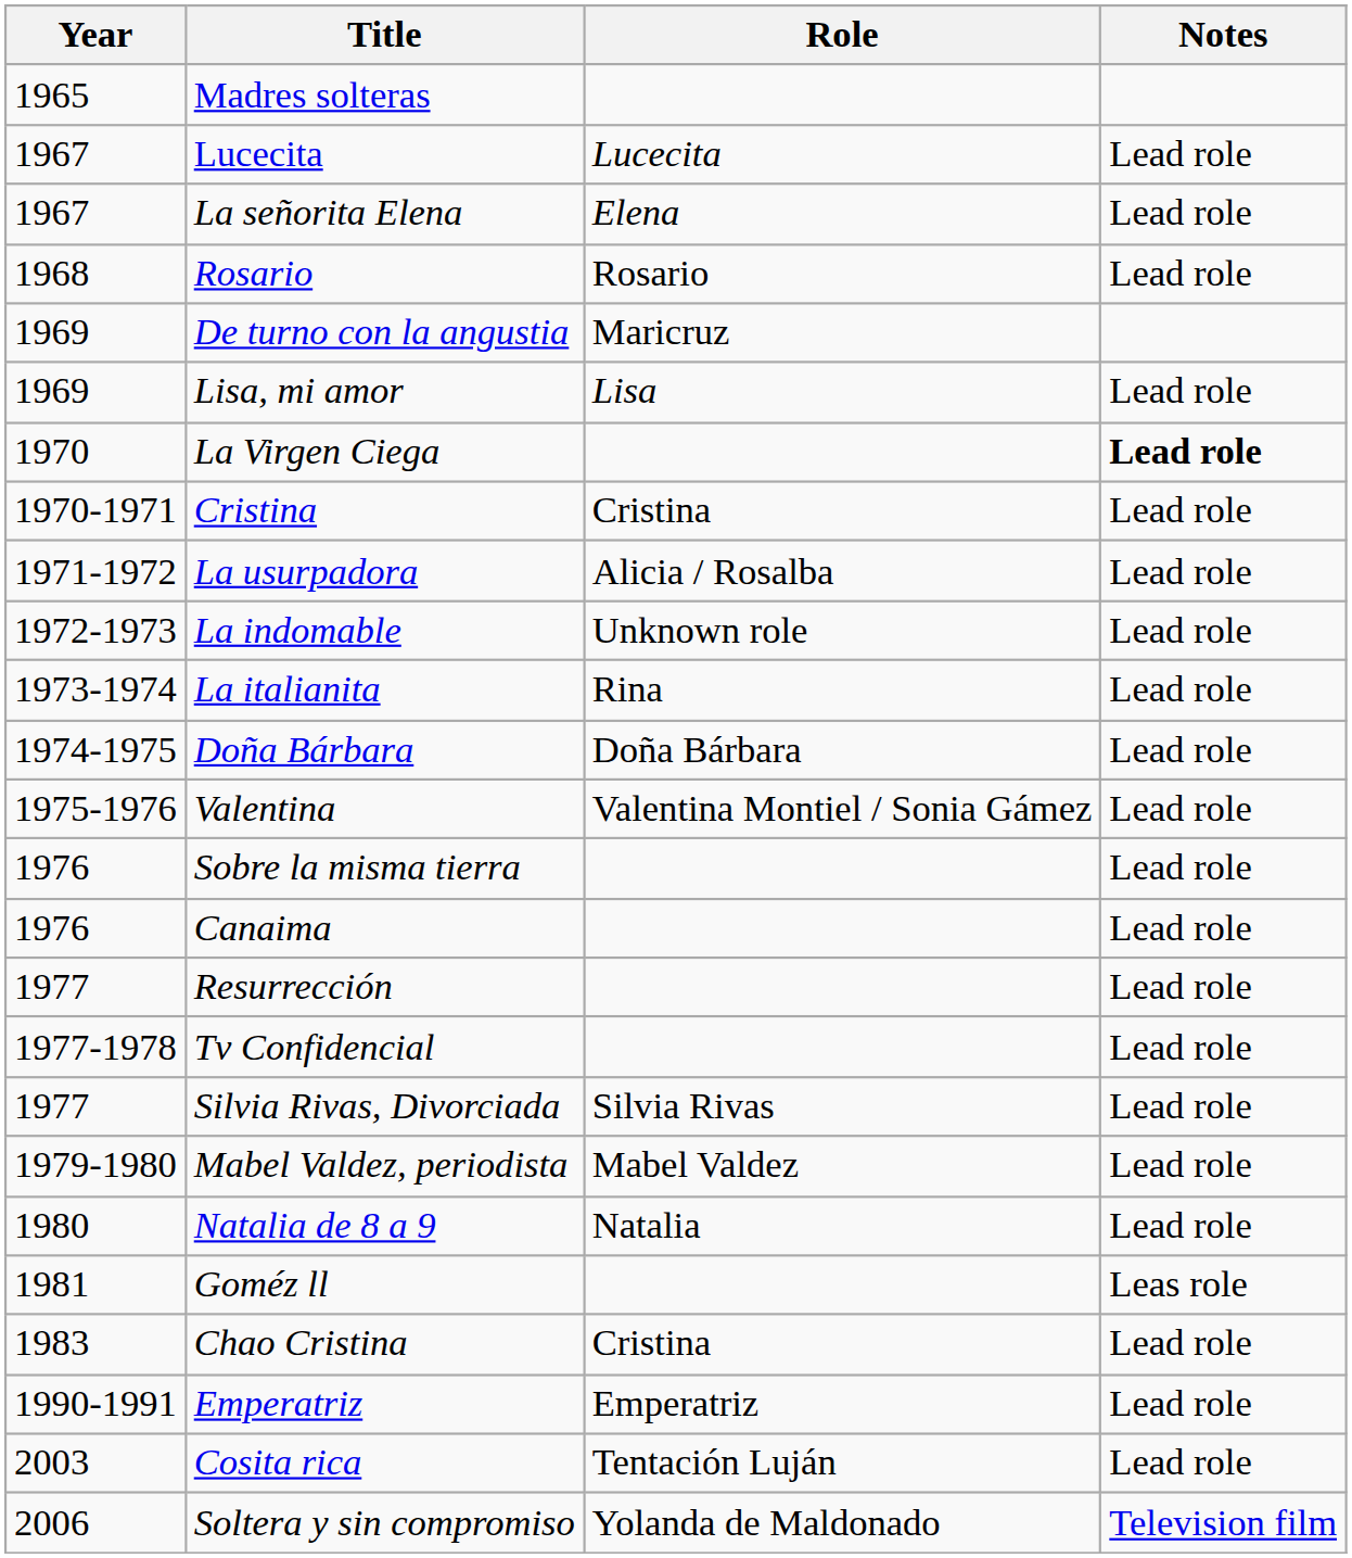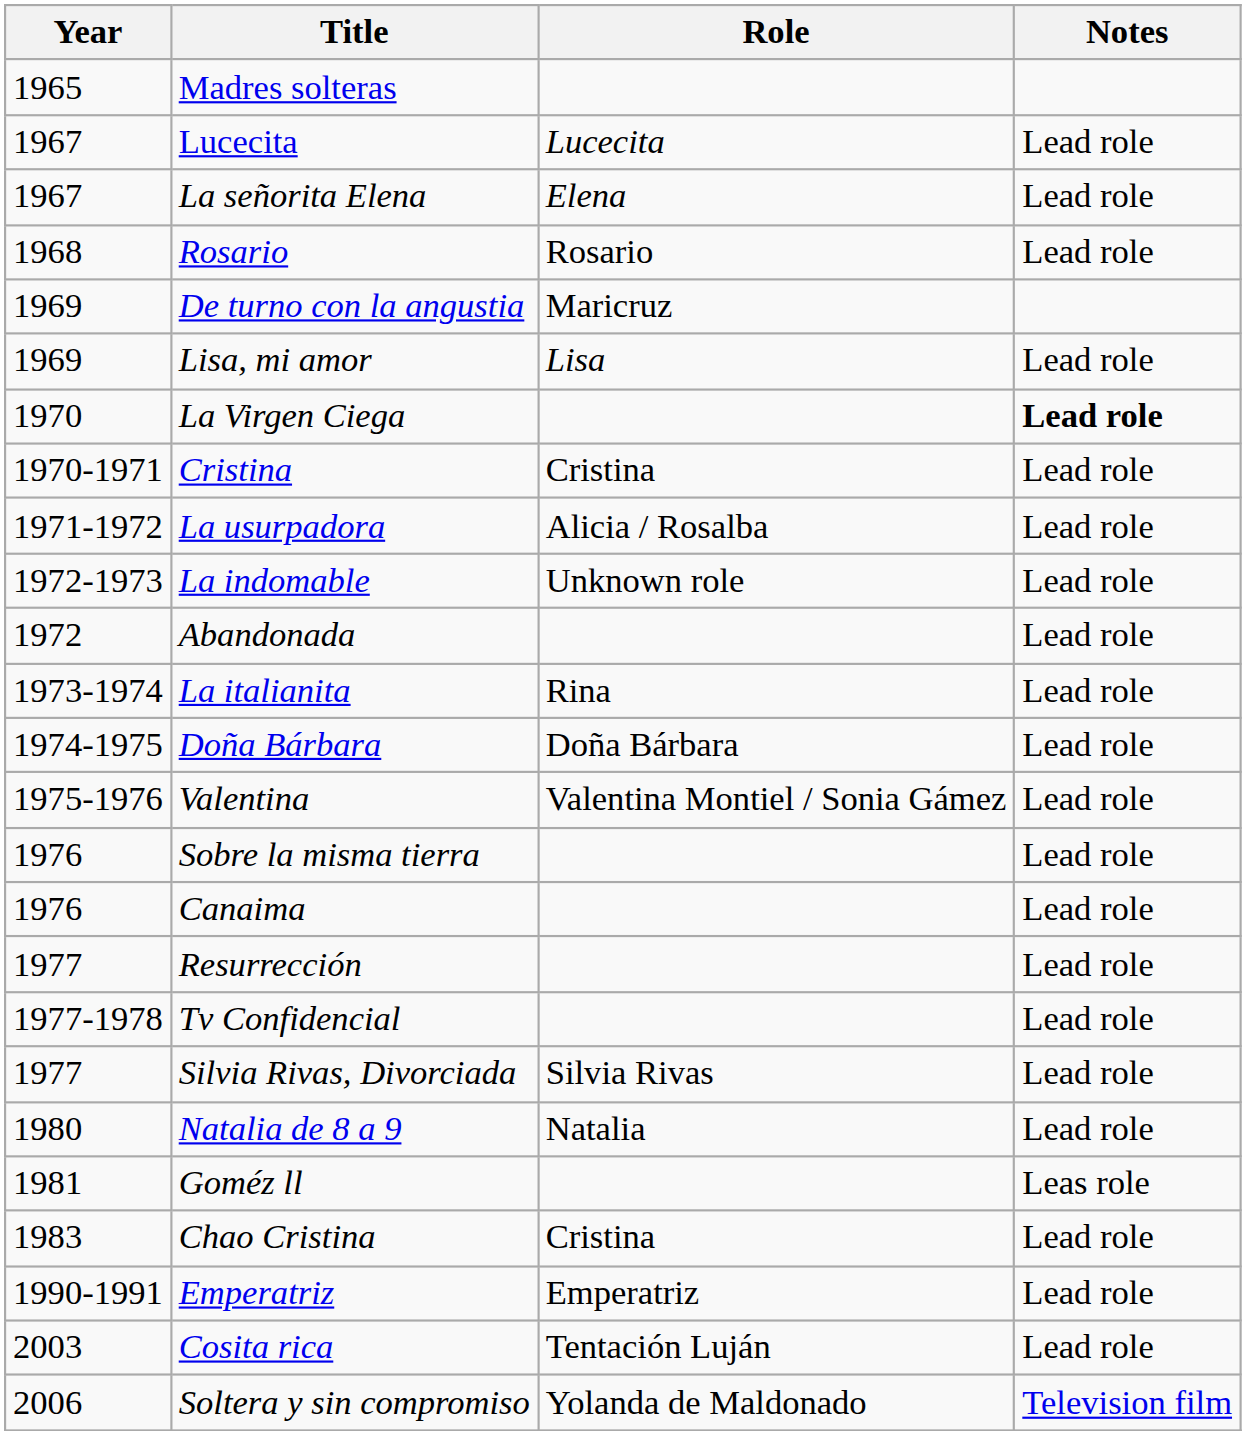+ row: 1972 | Abandonada | Lead role
- row: 1979-1980 | Mabel Valdez, periodista | Mabel Valdez | Lead role
